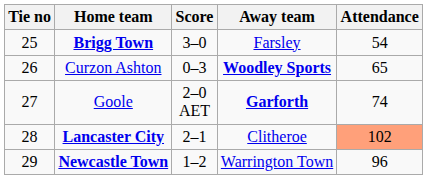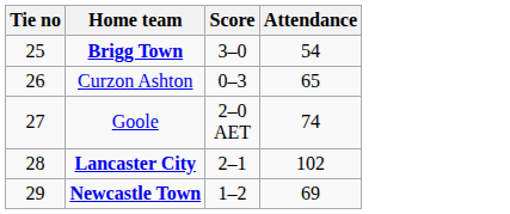- column: Away team | Farsley | Woodley Sports | Garforth | Clitheroe | Warrington Town
Lancaster City | Attendance: lightsalmon background -> no background
Newcastle Town | Attendance: 96 -> 69
